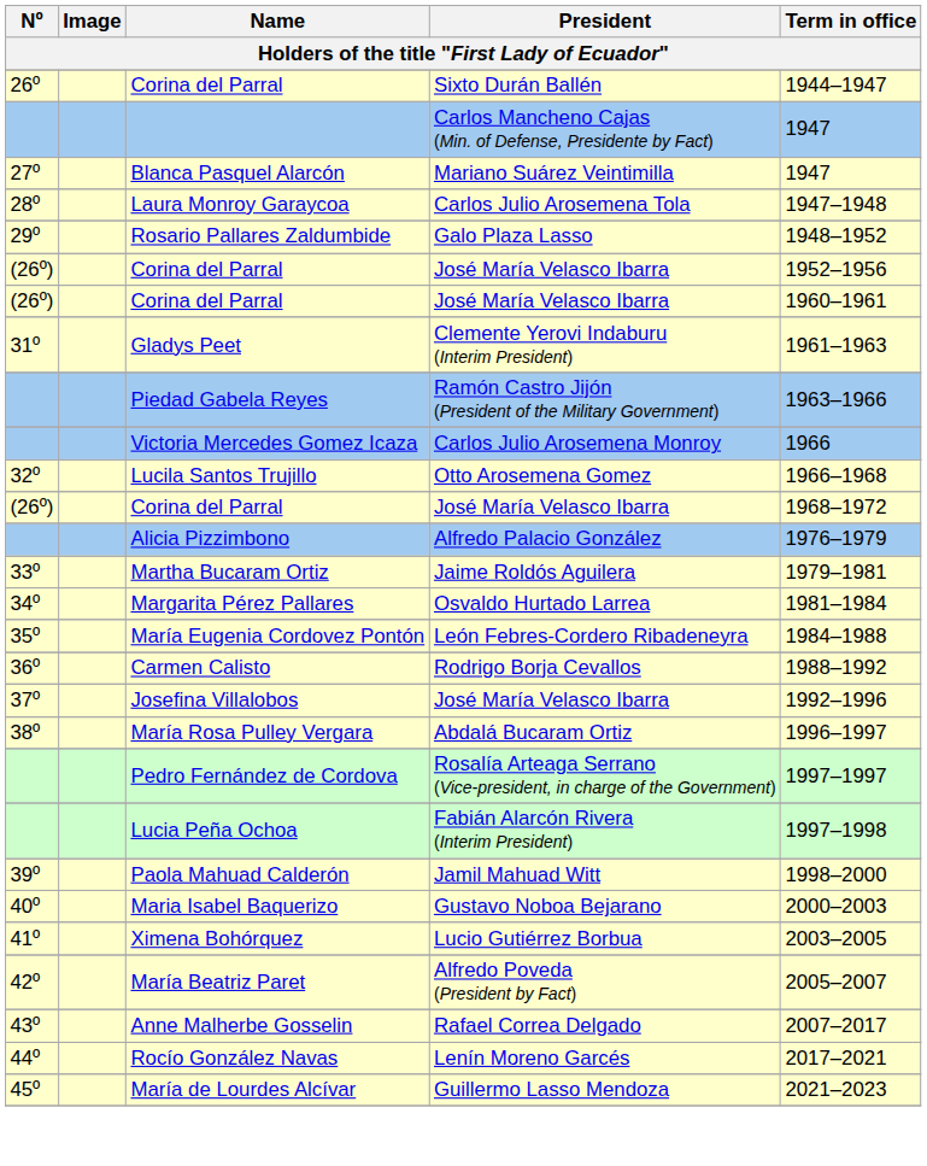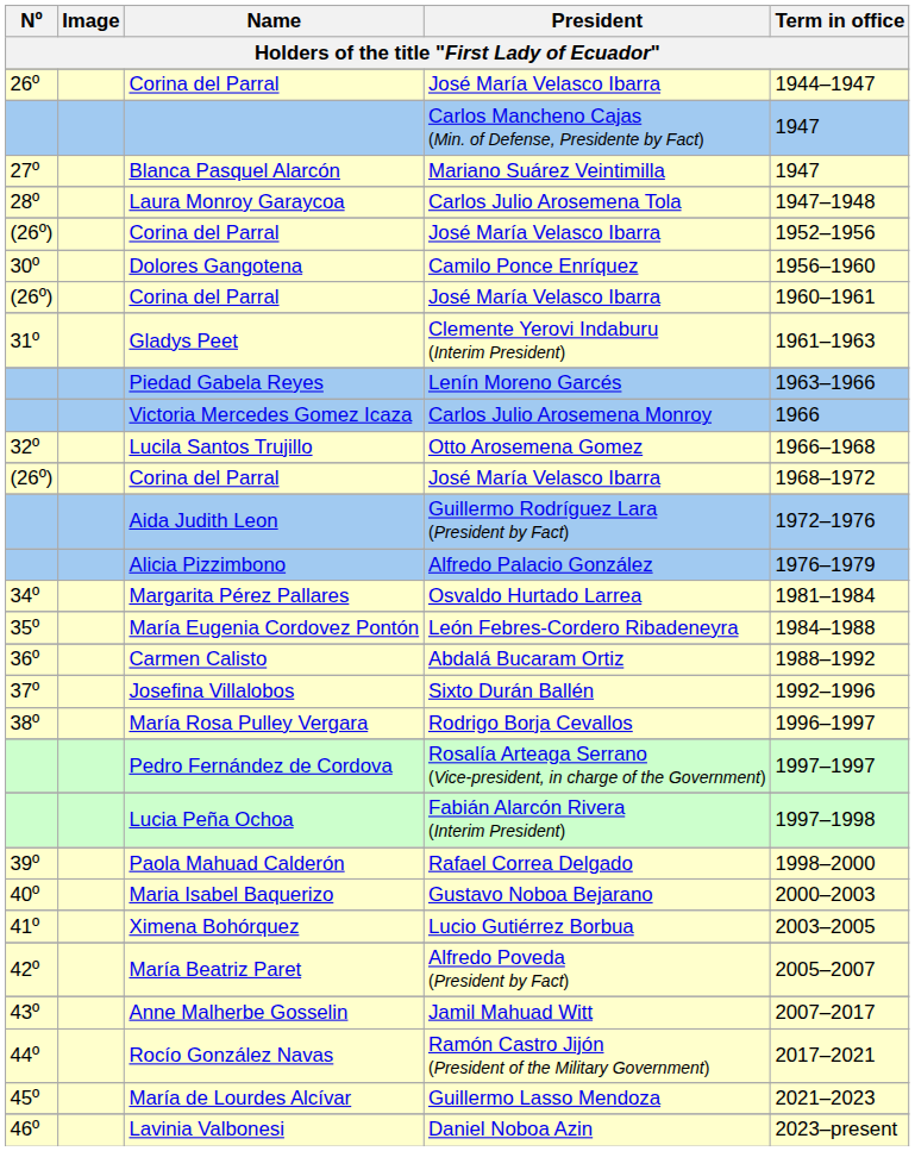26º / Corina del Parral | President: Sixto Durán Ballén -> José María Velasco Ibarra
- row: 29º | Rosario Pallares Zaldumbide | Galo Plaza Lasso | 1948–1952
+ row: 30º | Dolores Gangotena | Camilo Ponce Enríquez | 1956–1960
Piedad Gabela Reyes | President: Ramón Castro Jijón (President of the Military Government) -> Lenín Moreno Garcés
+ row: Aida Judith Leon | Guillermo Rodríguez Lara (President by Fact) | 1972–1976
- row: 33º | Martha Bucaram Ortiz | Jaime Roldós Aguilera | 1979–1981
Carmen Calisto | President: Rodrigo Borja Cevallos -> Abdalá Bucaram Ortiz
Josefina Villalobos | President: José María Velasco Ibarra -> Sixto Durán Ballén
María Rosa Pulley Vergara | President: Abdalá Bucaram Ortiz -> Rodrigo Borja Cevallos
Paola Mahuad Calderón | President: Jamil Mahuad Witt -> Rafael Correa Delgado
Anne Malherbe Gosselin | President: Rafael Correa Delgado -> Jamil Mahuad Witt
Rocío González Navas | President: Lenín Moreno Garcés -> Ramón Castro Jijón (President of the Military Government)
+ row: 46º | Lavinia Valbonesi | Daniel Noboa Azin | 2023–present
